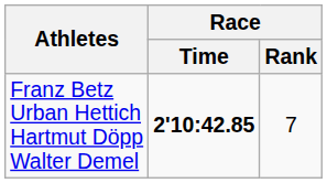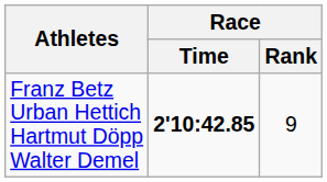Franz Betz Urban Hettich Hartmut Döpp Walter Demel | Race / Rank: 7 -> 9
